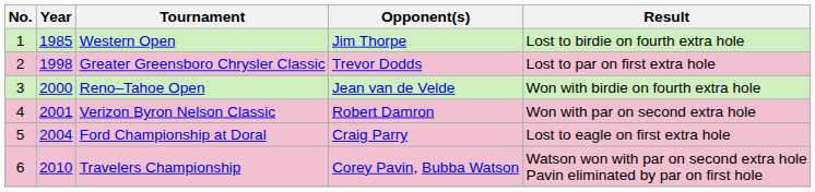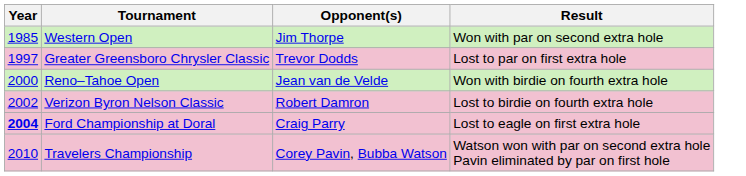- column: No. | 1 | 2 | 3 | 4 | 5 | 6
Western Open | Result: Lost to birdie on fourth extra hole -> Won with par on second extra hole
Greater Greensboro Chrysler Classic | Year: 1998 -> 1997
Verizon Byron Nelson Classic | Year: 2001 -> 2002
Verizon Byron Nelson Classic | Result: Won with par on second extra hole -> Lost to birdie on fourth extra hole
Ford Championship at Doral | Year: normal -> bold
